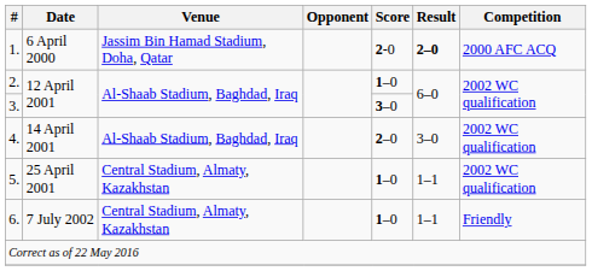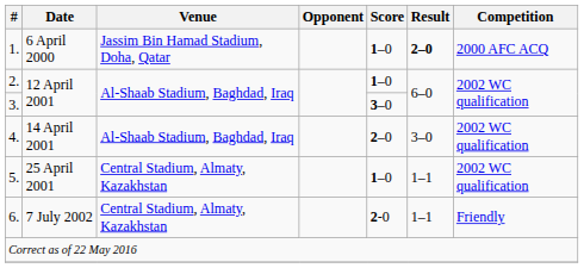1. | Score: 2-0 -> 1–0
6. | Score: 1–0 -> 2-0
